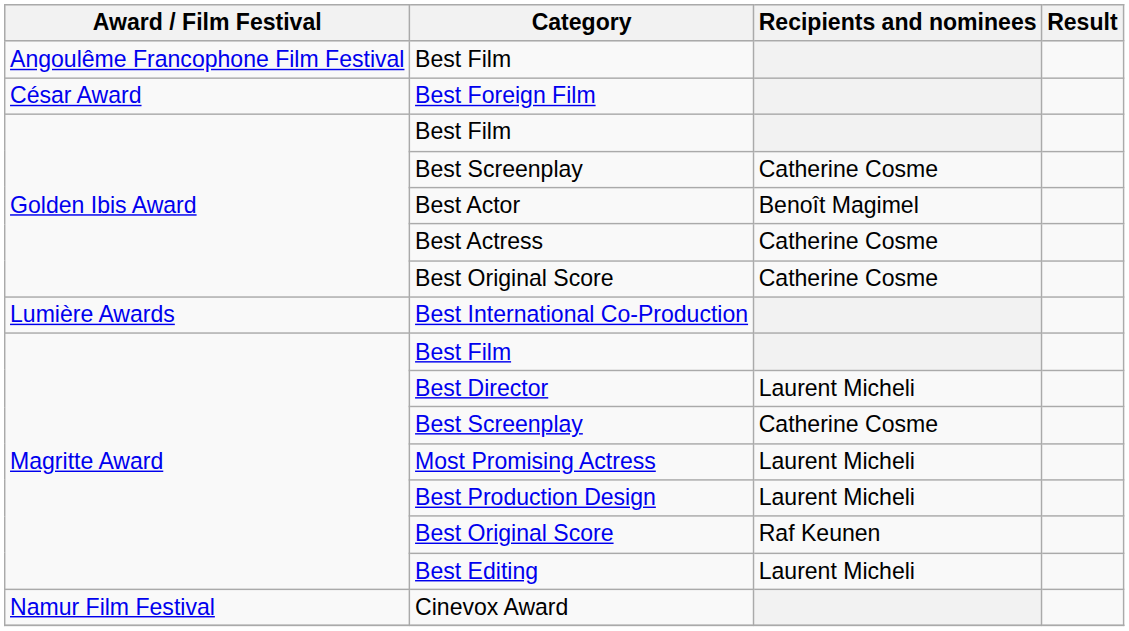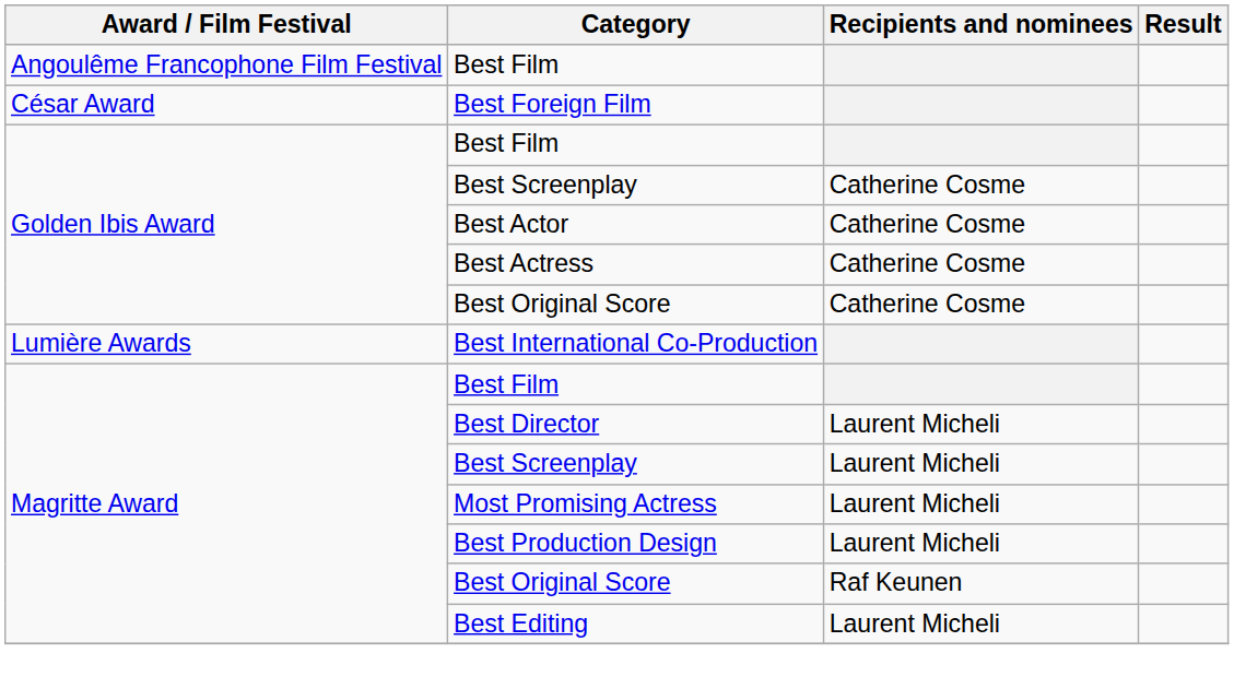Best Actor | Recipients and nominees: Benoît Magimel -> Catherine Cosme
Magritte Award / Best Screenplay | Recipients and nominees: Catherine Cosme -> Laurent Micheli
- row: Namur Film Festival | Cinevox Award
